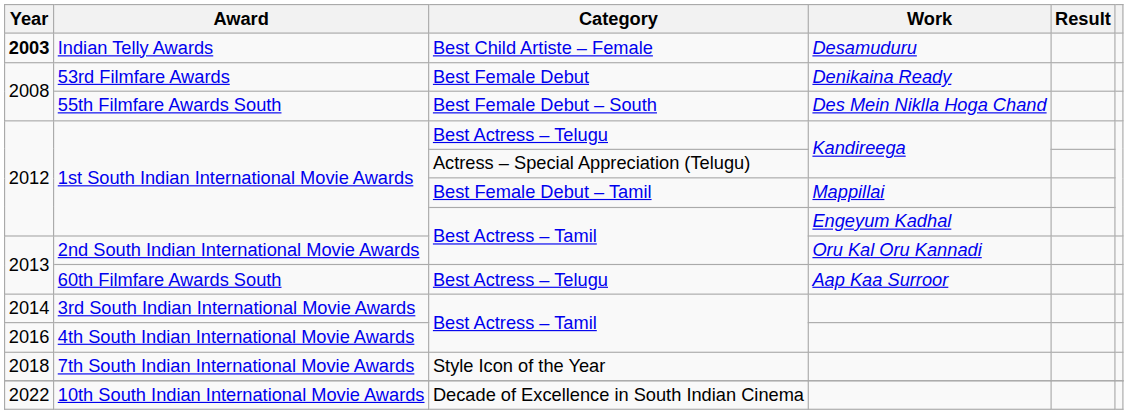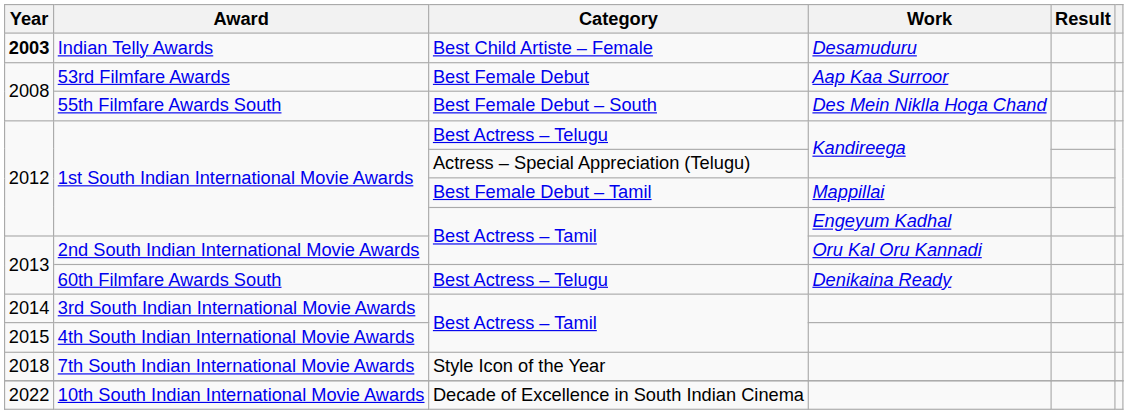53rd Filmfare Awards | Work: Denikaina Ready -> Aap Kaa Surroor
60th Filmfare Awards South | Work: Aap Kaa Surroor -> Denikaina Ready
4th South Indian International Movie Awards | Year: 2016 -> 2015
